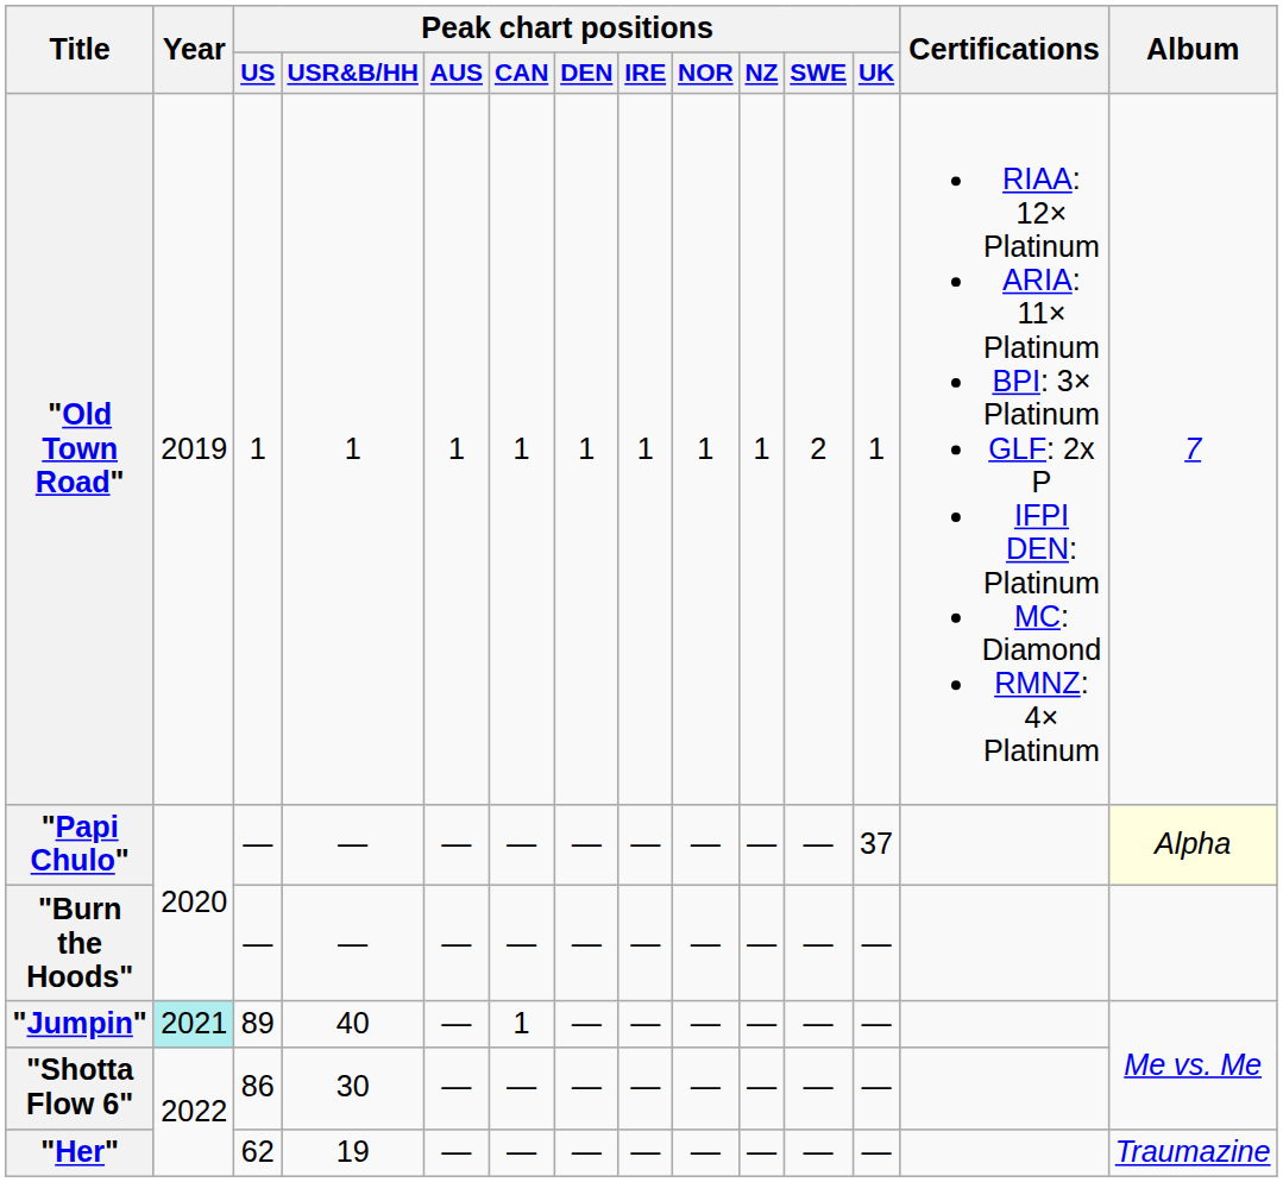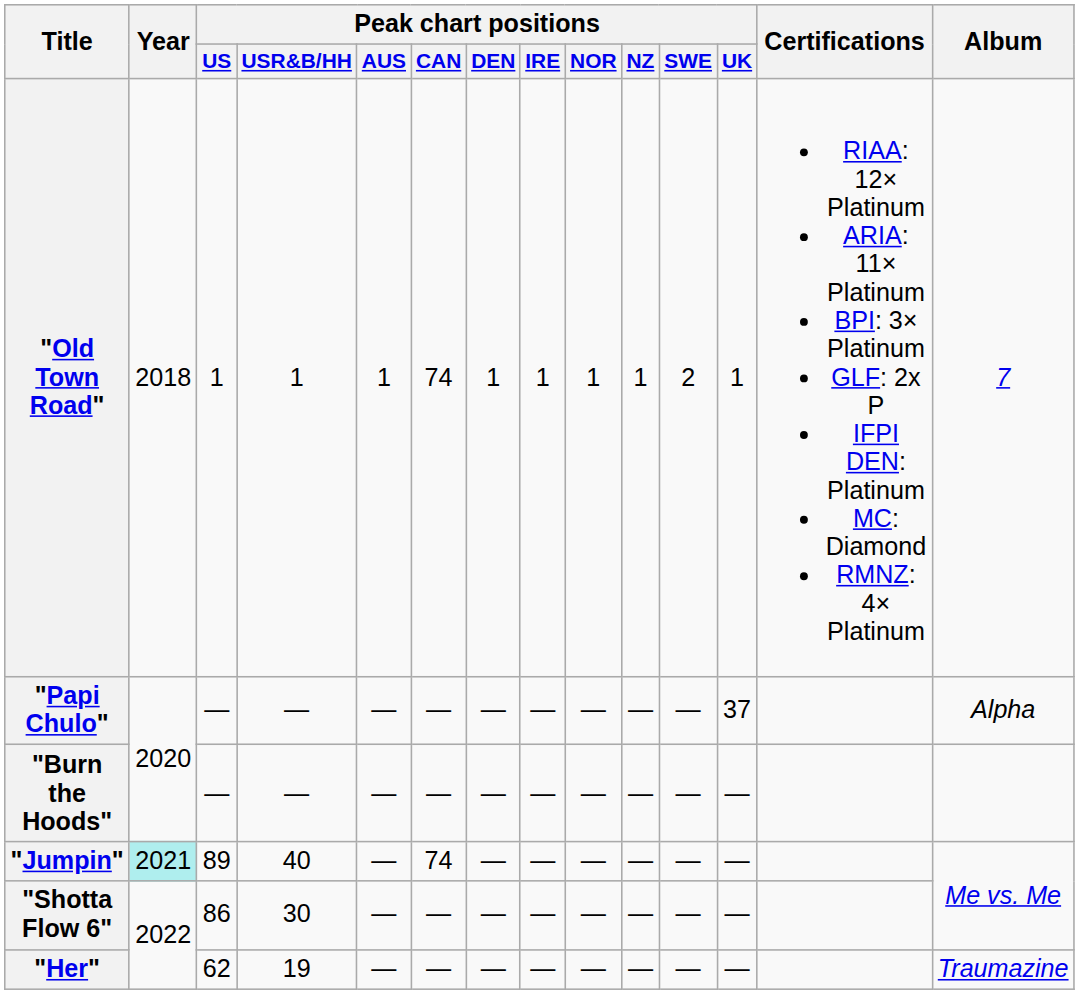"Old Town Road" | Year: 2019 -> 2018
"Old Town Road" | Peak chart positions / CAN: 1 -> 74
"Papi Chulo" | Album: lightyellow background -> no background
"Jumpin" | Peak chart positions / CAN: 1 -> 74
